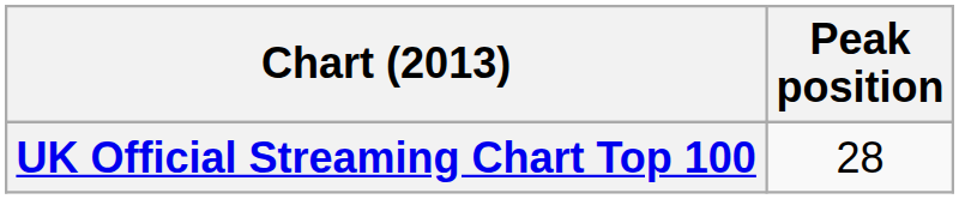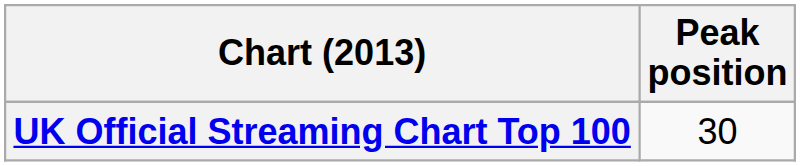UK Official Streaming Chart Top 100 | Peak position: 28 -> 30
